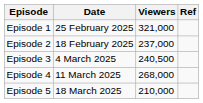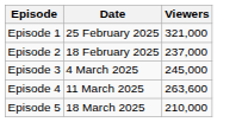- column: Ref
Episode 3 | Viewers: 240,500 -> 245,000
Episode 4 | Viewers: 268,000 -> 263,600
